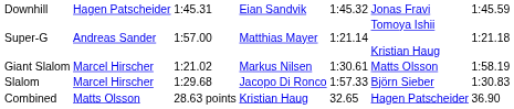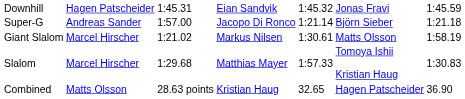Super-G | column 4: Matthias Mayer -> Jacopo Di Ronco
Super-G | column 6: Tomoya Ishii Kristian Haug -> Björn Sieber
Slalom | column 4: Jacopo Di Ronco -> Matthias Mayer
Slalom | column 6: Björn Sieber -> Tomoya Ishii Kristian Haug
